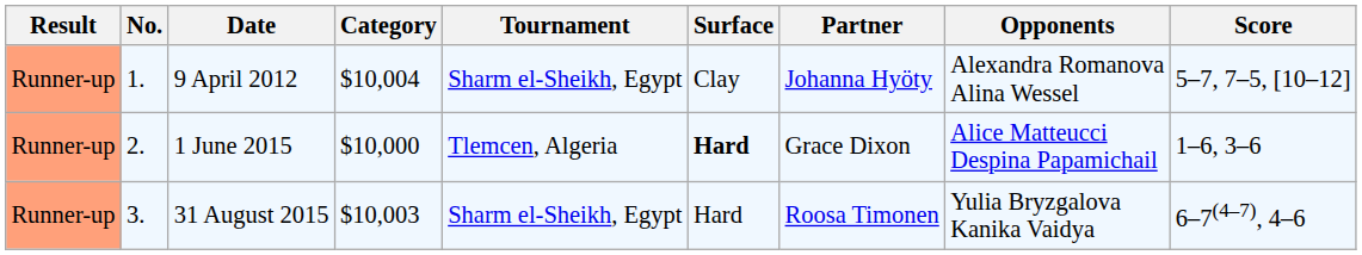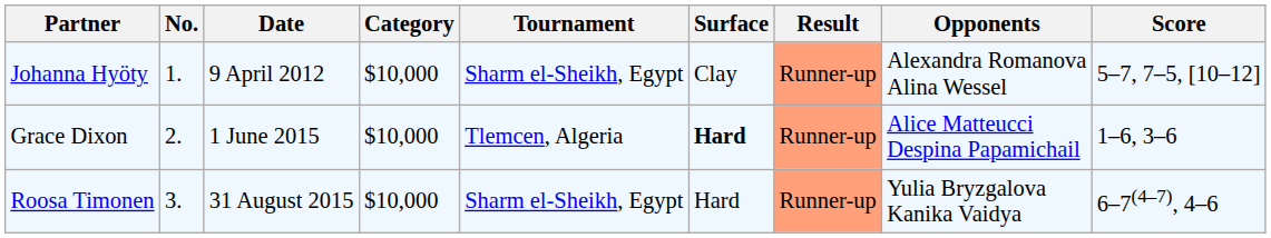columns swapped: Result <-> Partner
9 April 2012 | Category: $10,004 -> $10,000
31 August 2015 | Category: $10,003 -> $10,000
